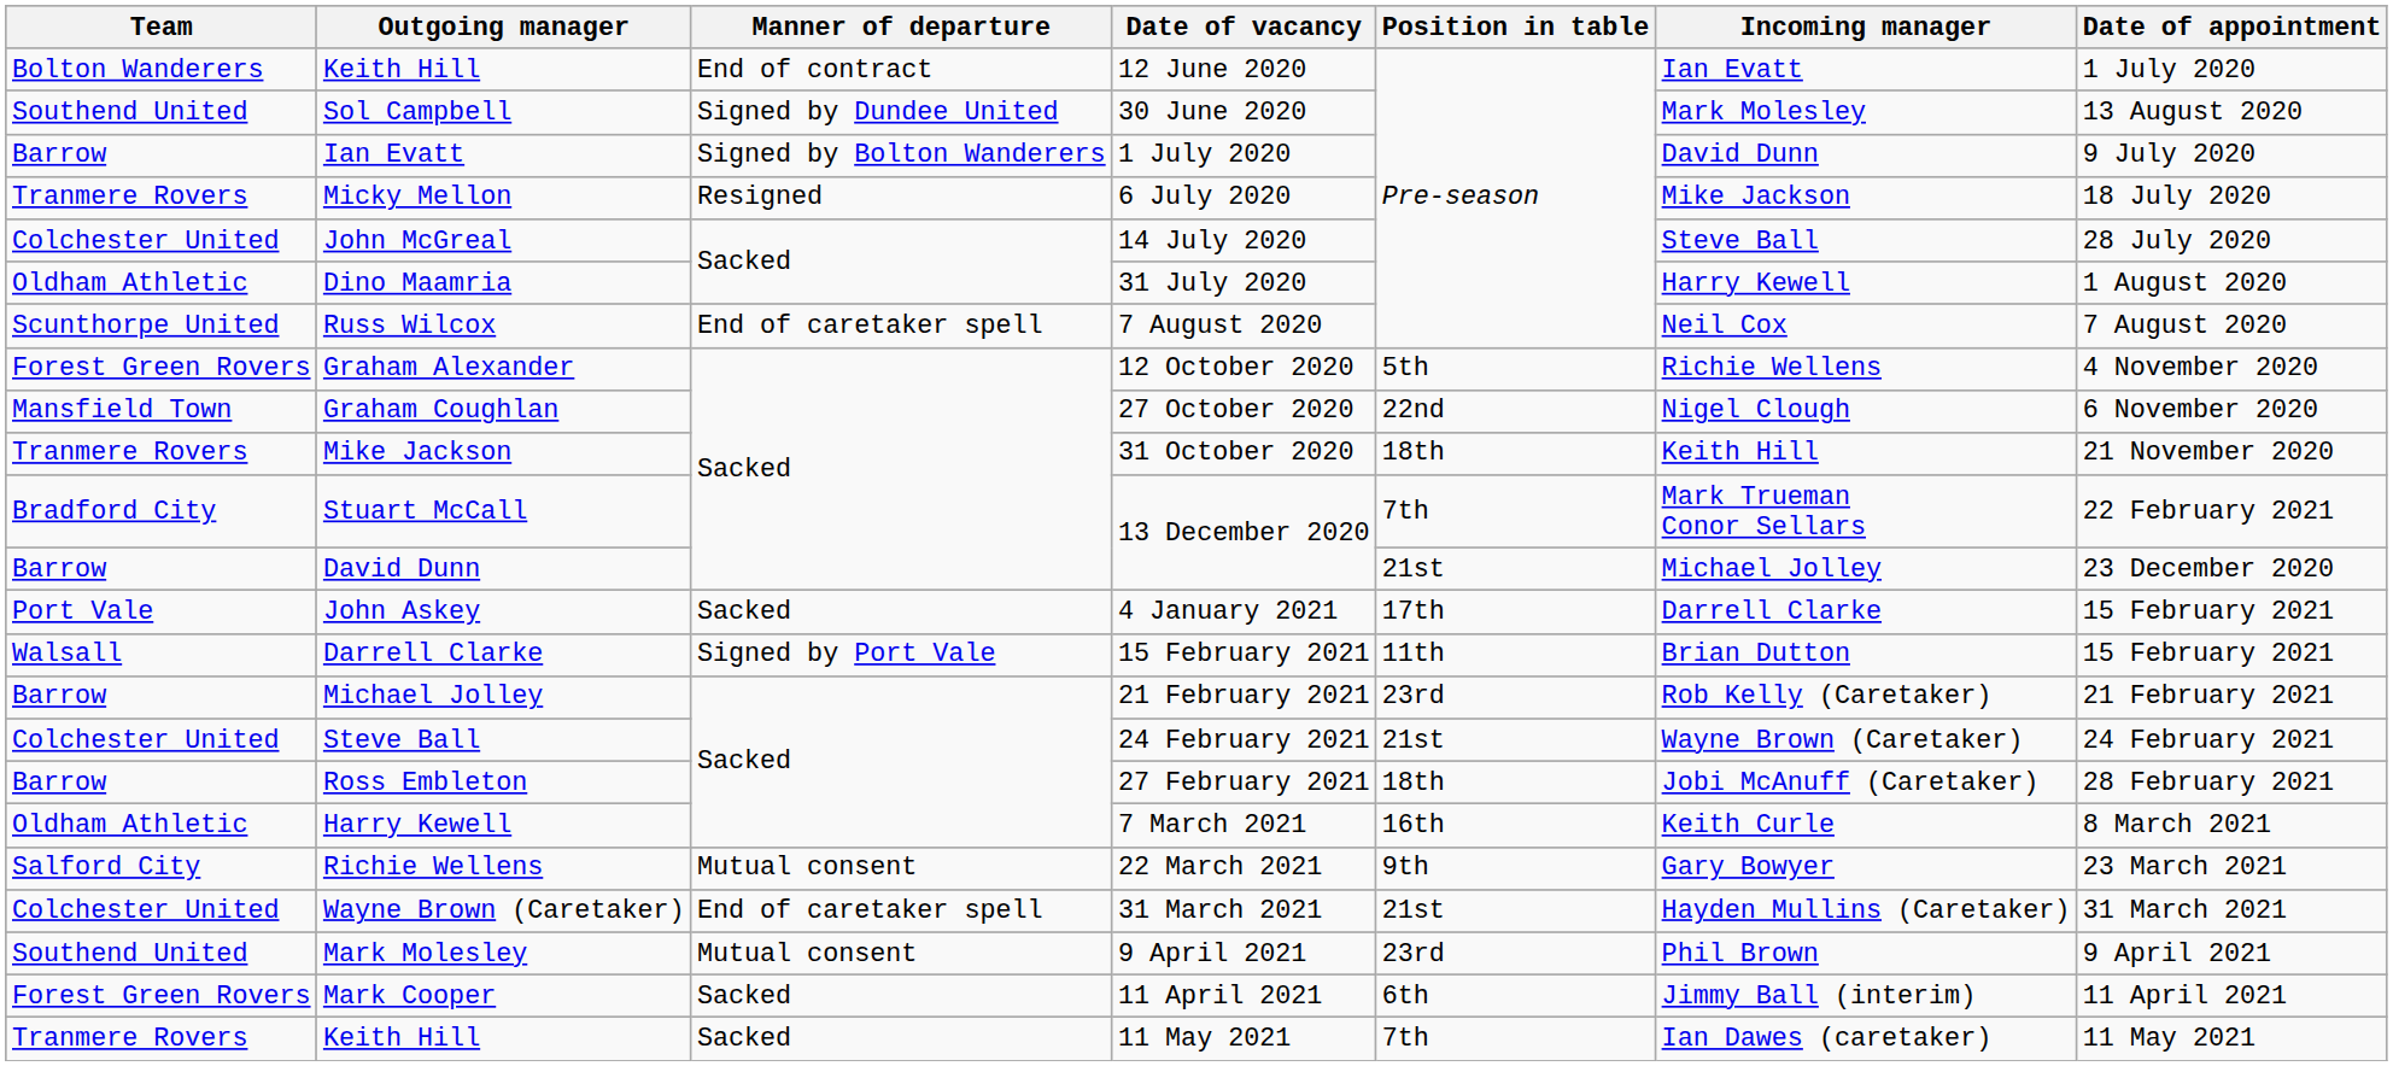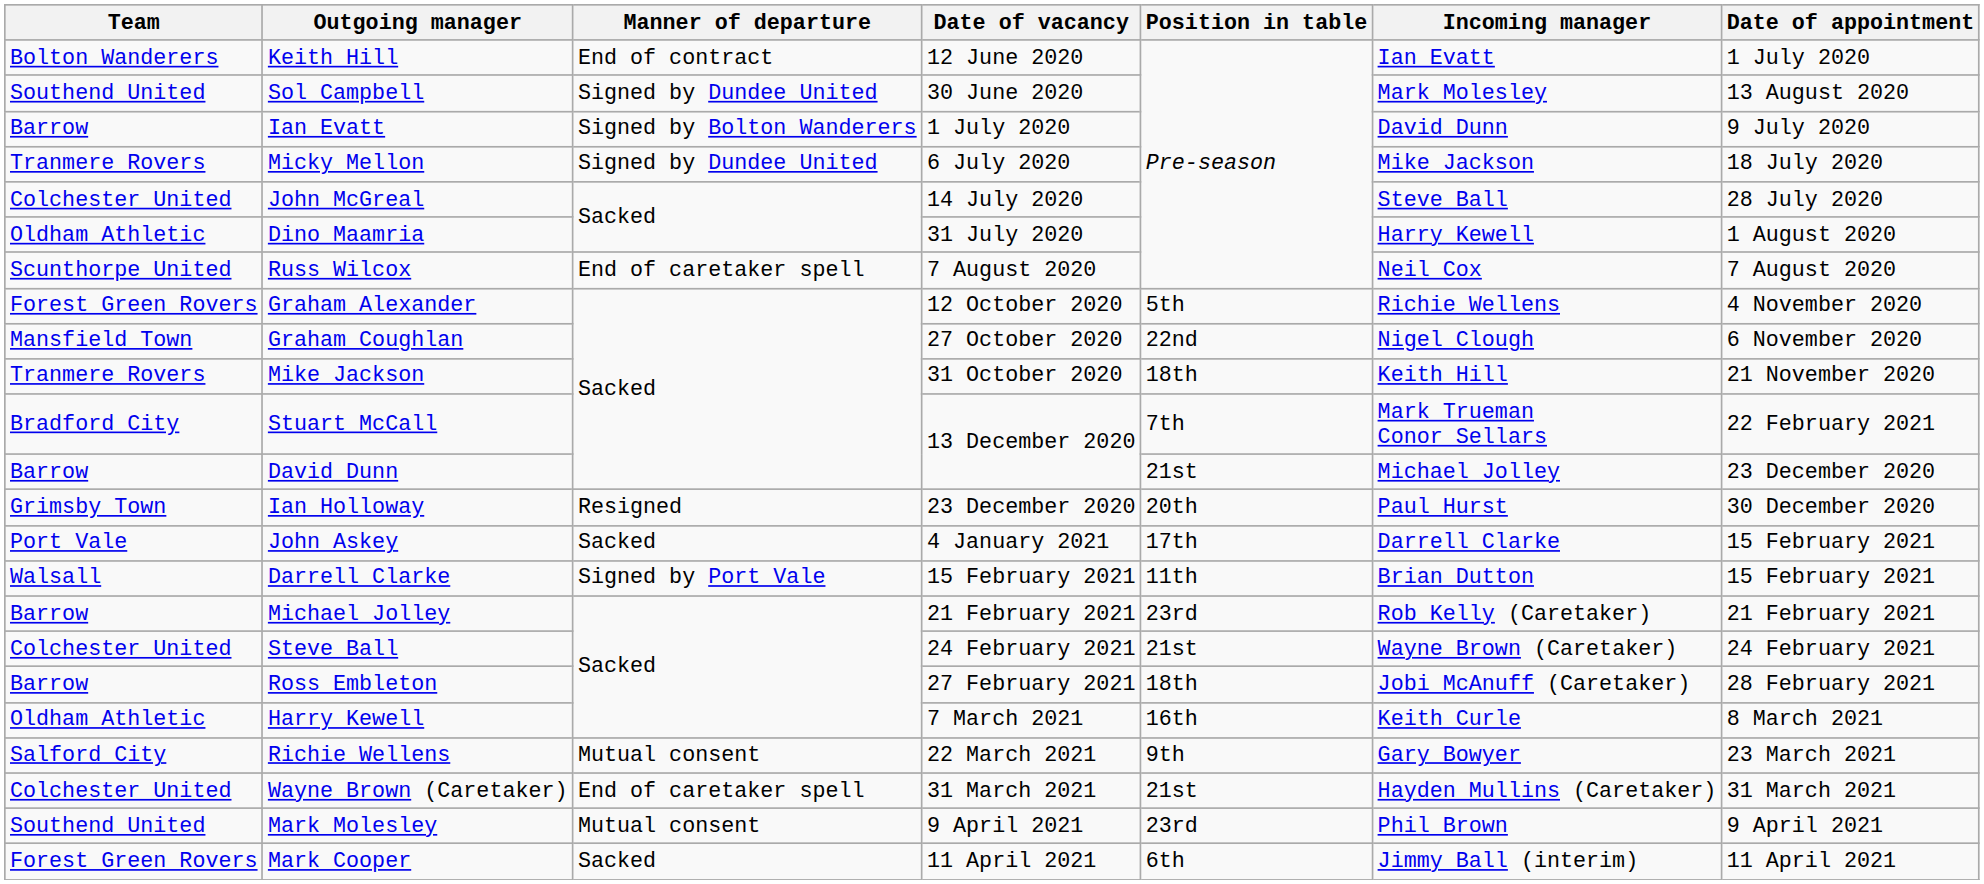Micky Mellon | Manner of departure: Resigned -> Signed by Dundee United
+ row: Grimsby Town | Ian Holloway | Resigned | 23 December 2020 | 20th | Paul Hurst | 30 December 2020
- row: Tranmere Rovers | Keith Hill | Sacked | 11 May 2021 | 7th | Ian Dawes (caretaker) | 11 May 2021
